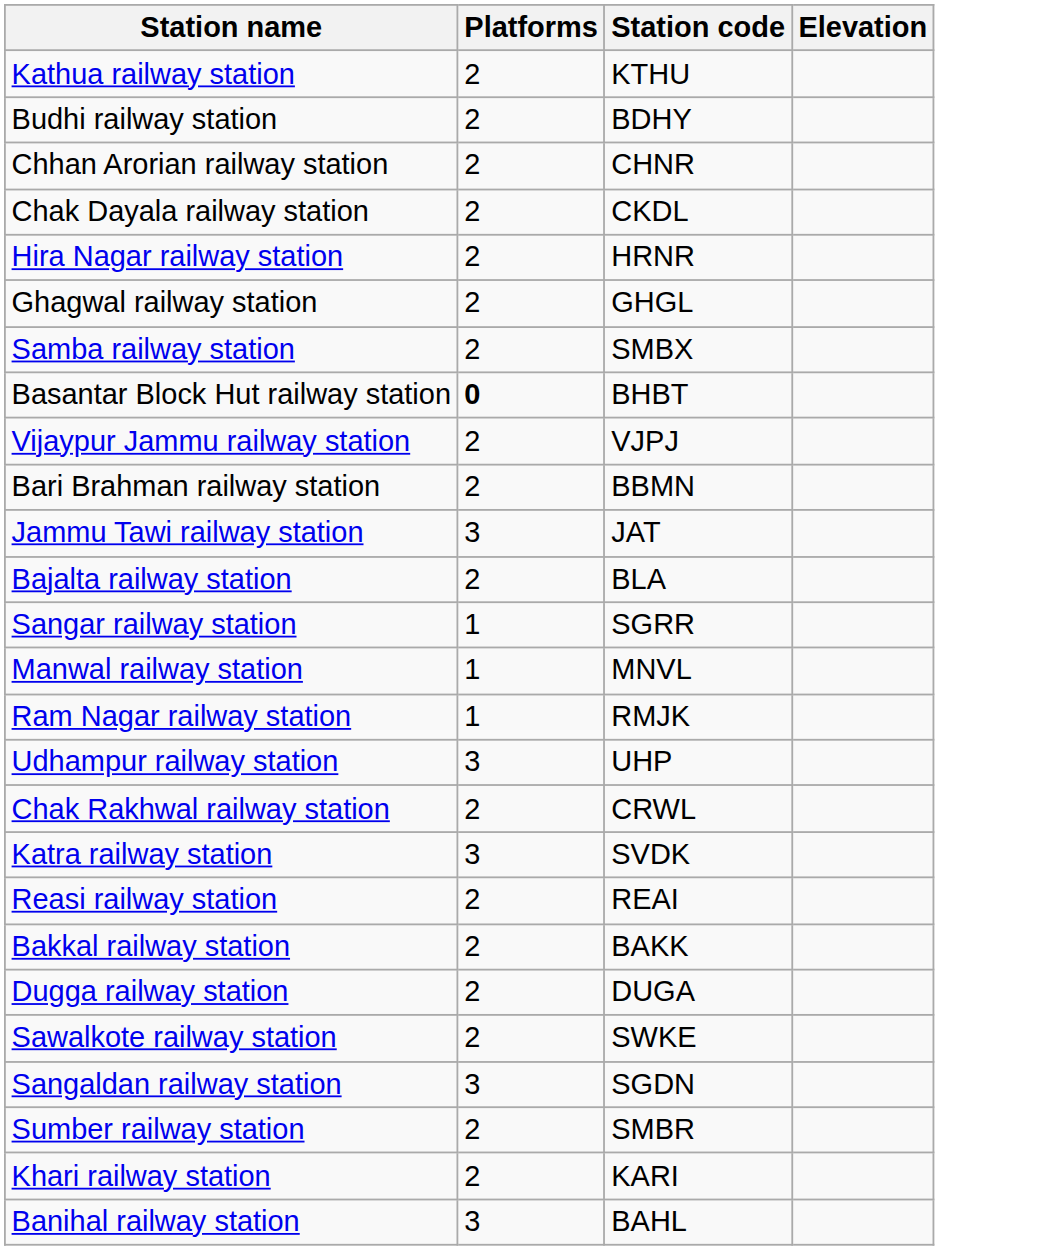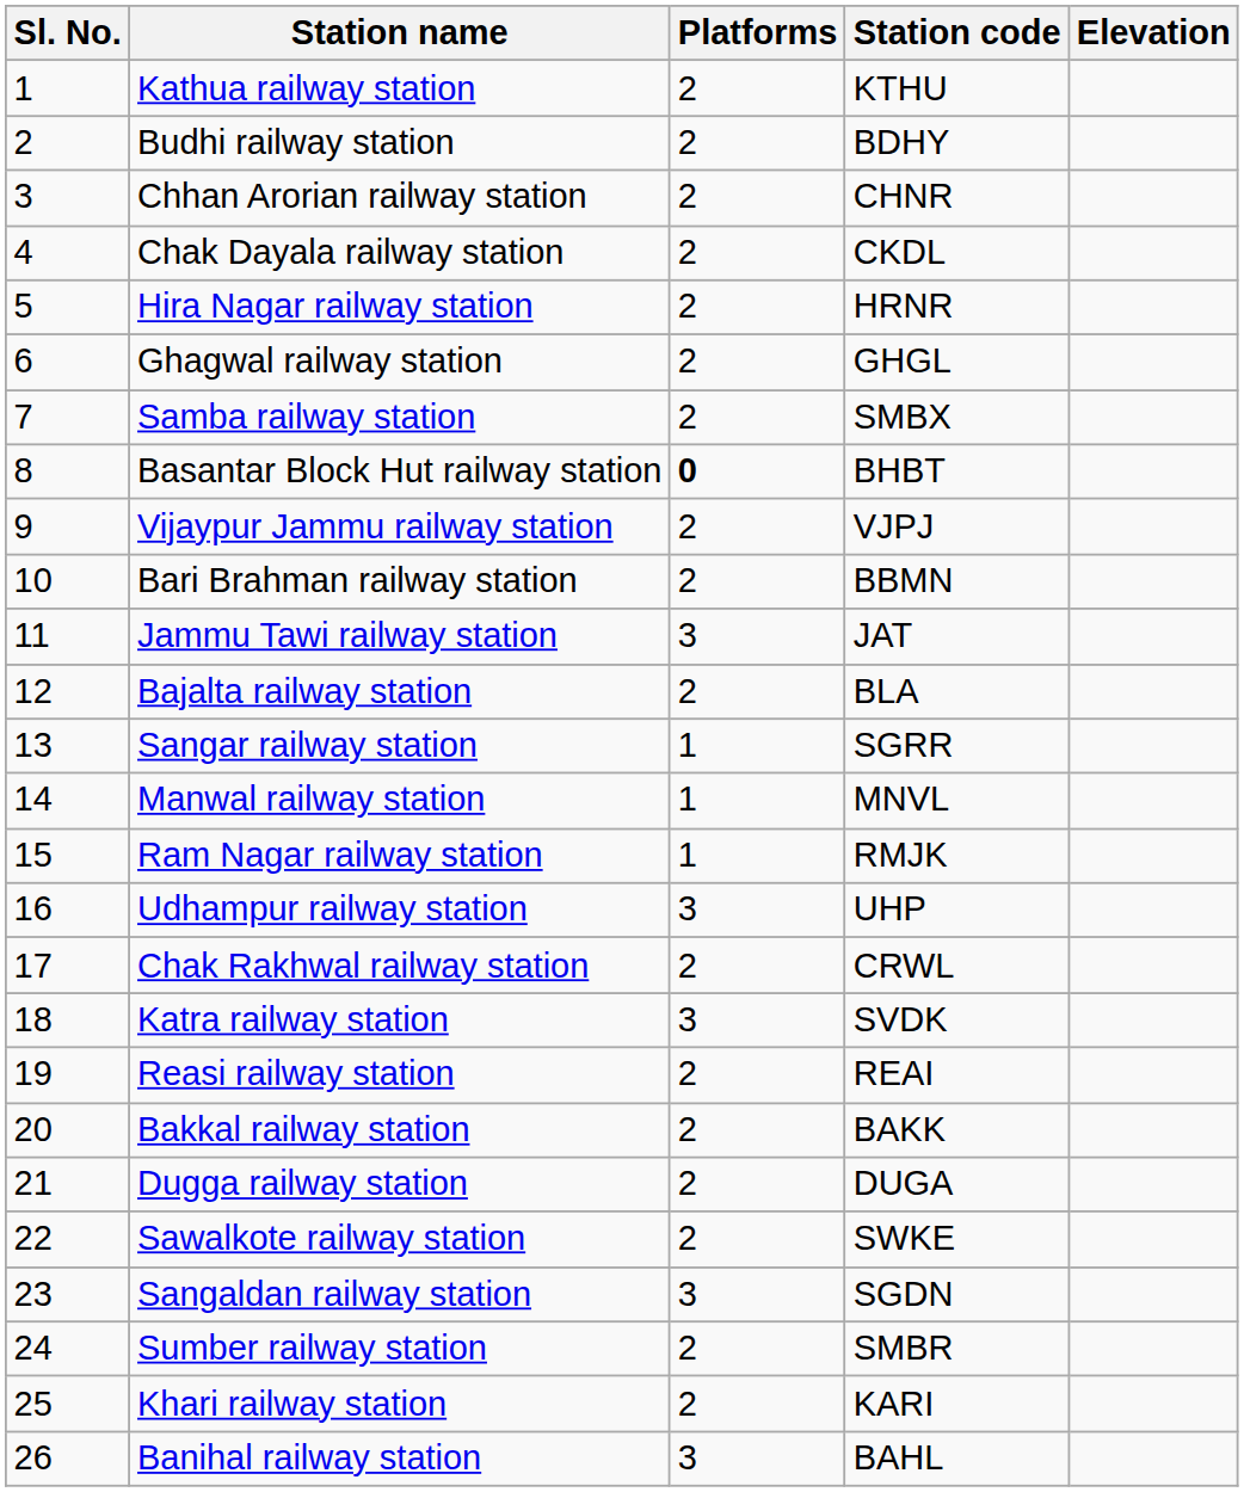+ column: Sl. No. | 1 | 2 | 3 | 4 | 5 | 6 | 7 | 8 | 9 | 10 | 11 | 12 | 13 | 14 | 15 | 16 | 17 | 18 | 19 | 20 | 21 | 22 | 23 | 24 | 25 | 26
